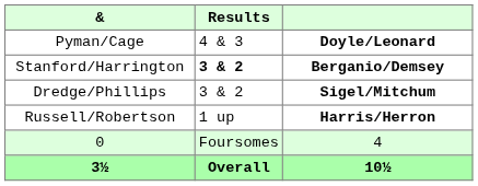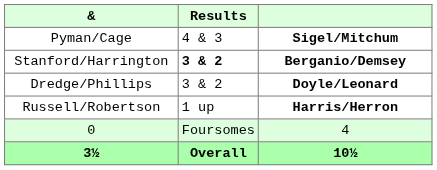Pyman/Cage | column 3: Doyle/Leonard -> Sigel/Mitchum
Dredge/Phillips | column 3: Sigel/Mitchum -> Doyle/Leonard
